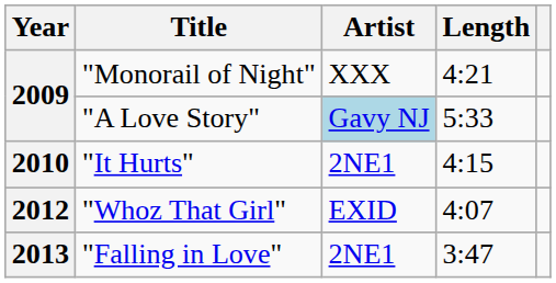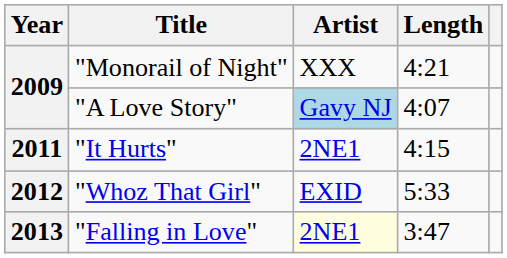"A Love Story" | Length: 5:33 -> 4:07
"It Hurts" | Year: 2010 -> 2011
"Whoz That Girl" | Length: 4:07 -> 5:33
"Falling in Love" | Artist: no background -> lightyellow background
